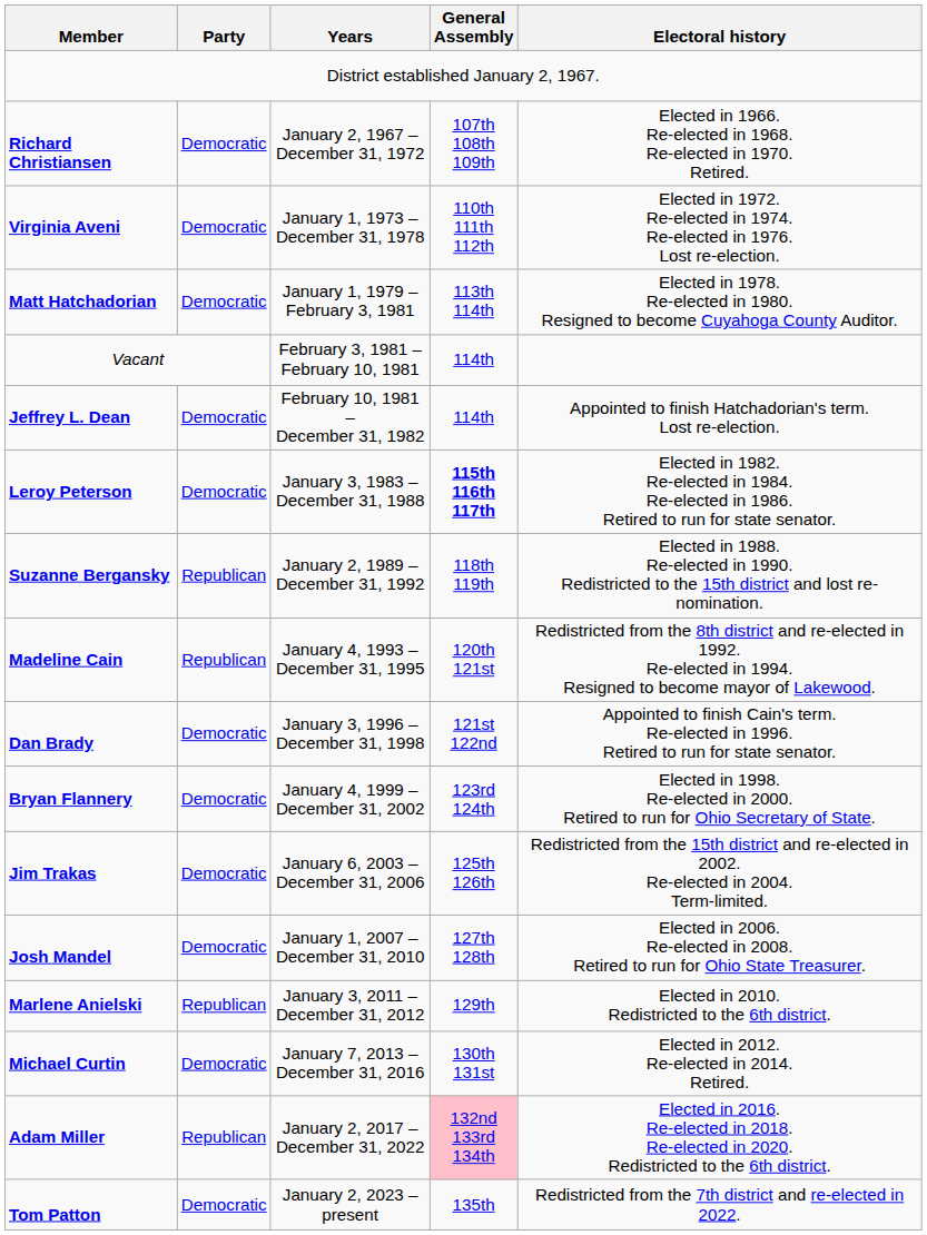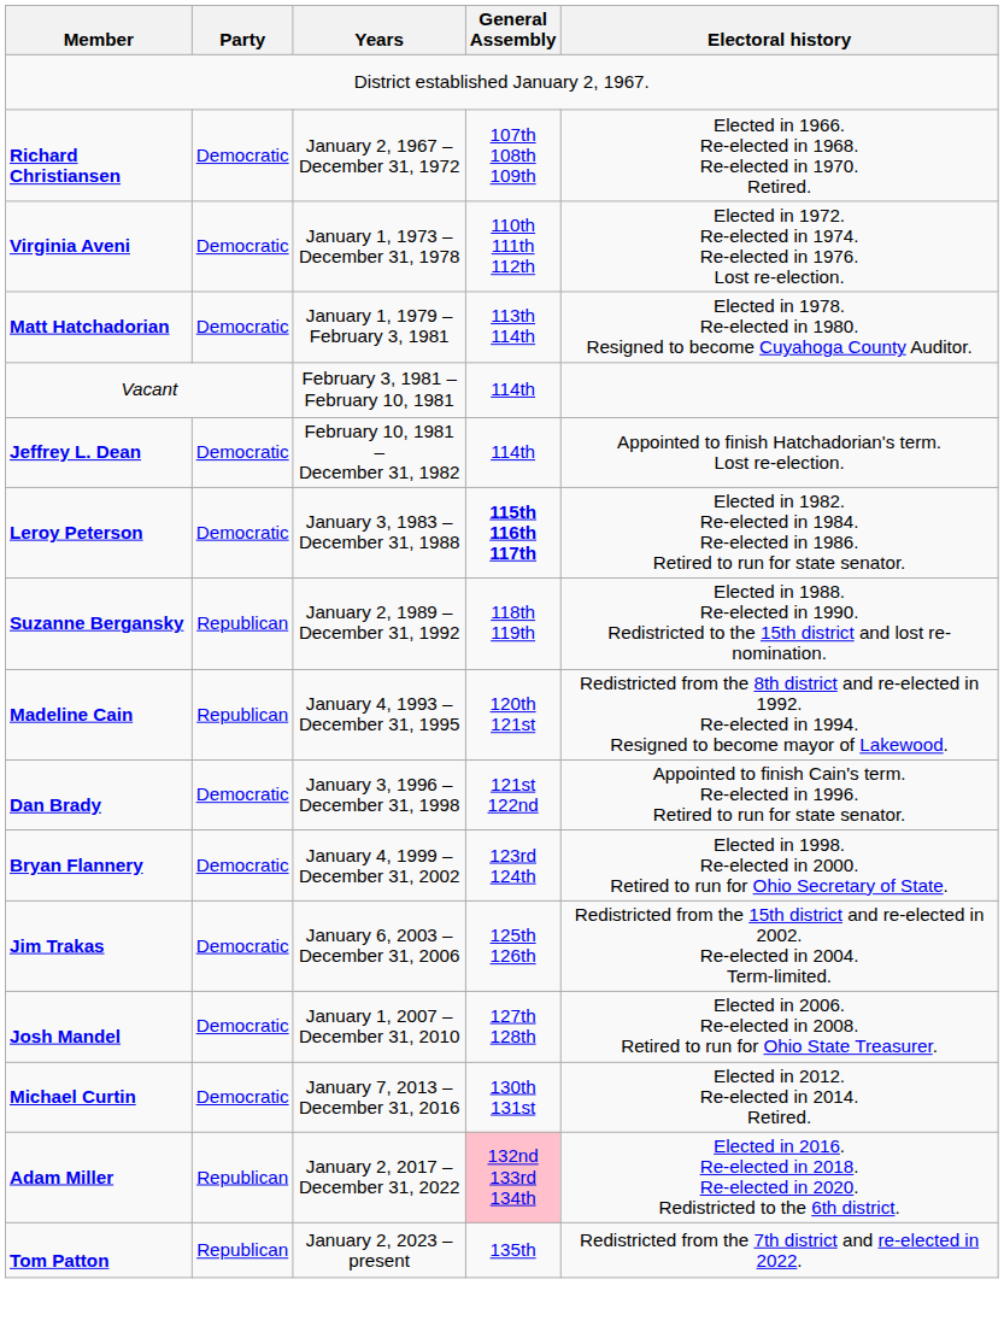- row: Marlene Anielski | Republican | January 3, 2011 – December 31, 2012 | 129th | Elected in 2010. Redistricted to the 6th district.
Tom Patton | Party: Democratic -> Republican
